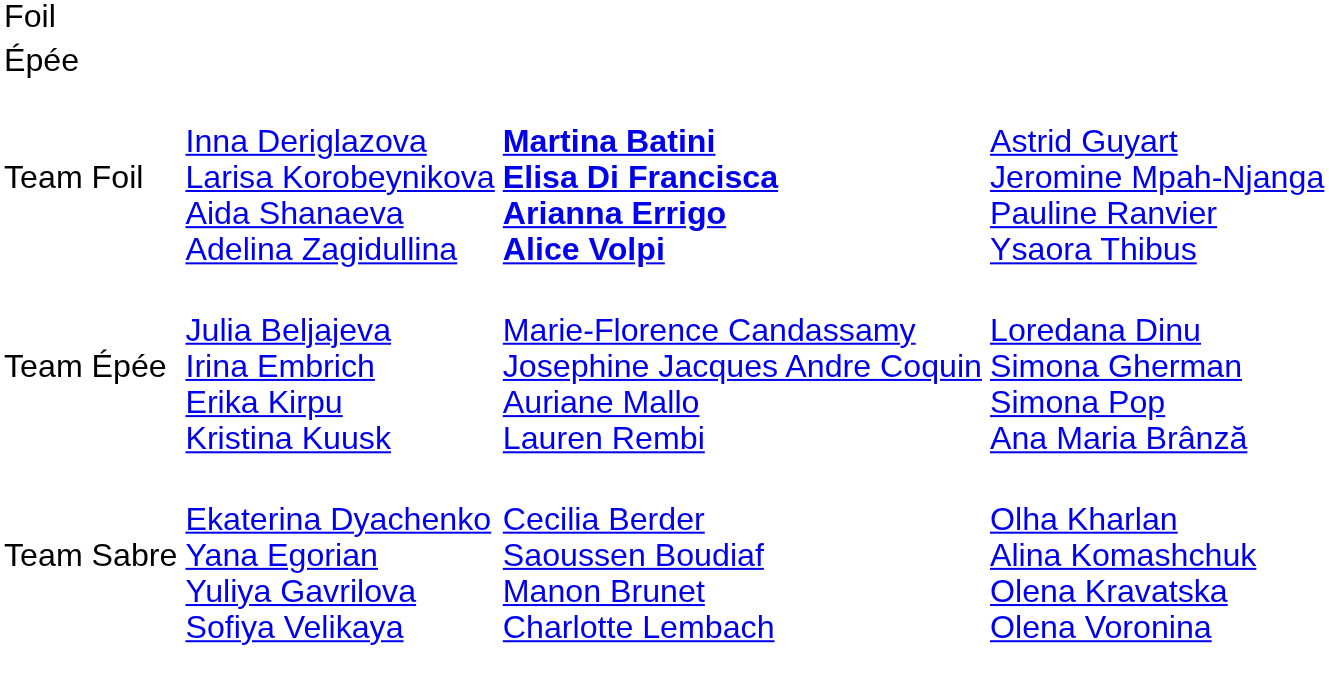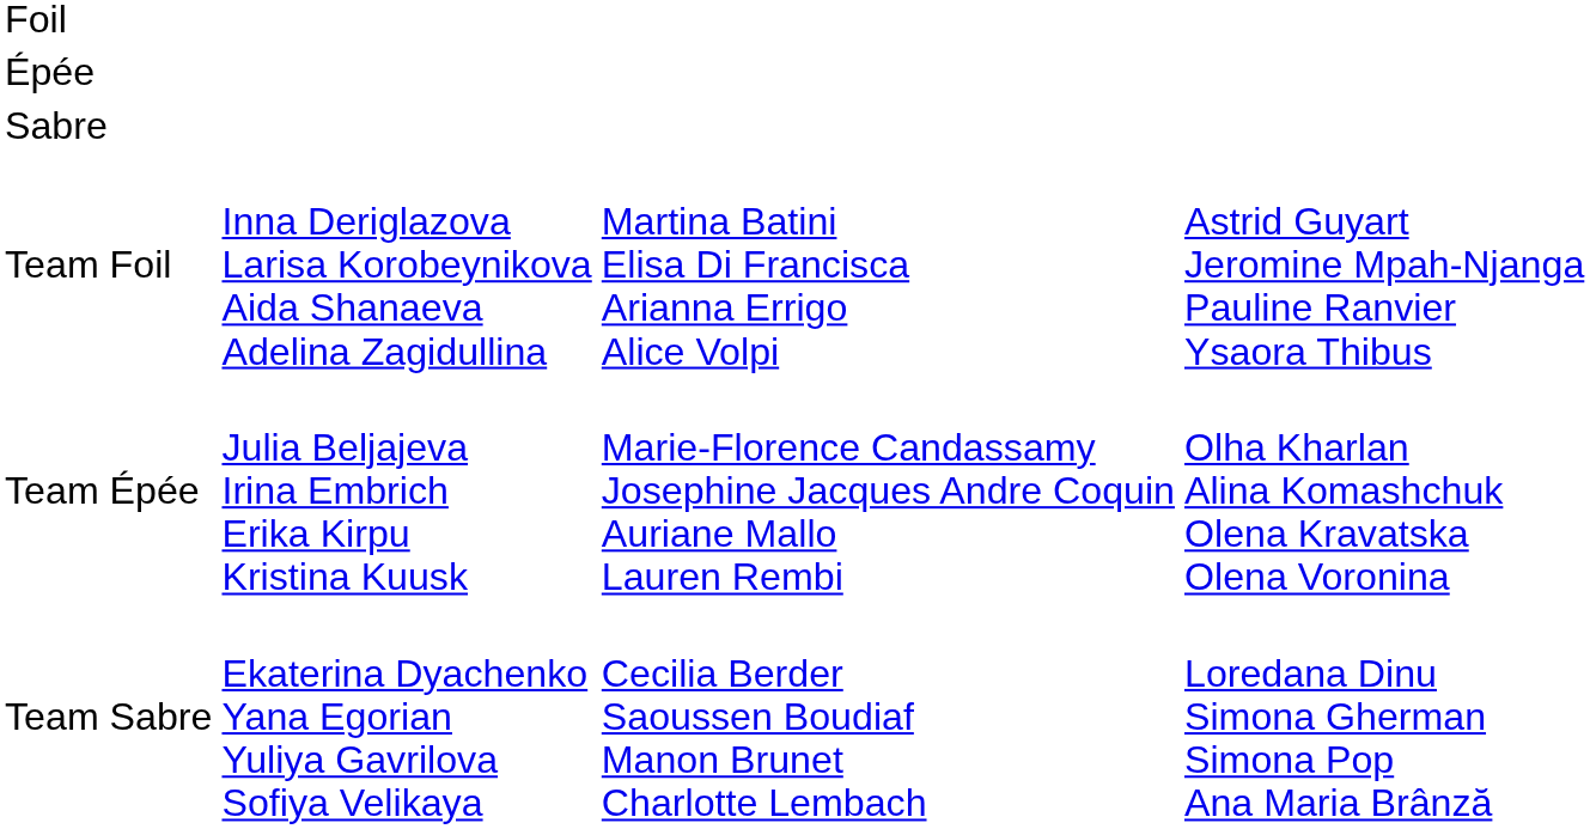+ row: Sabre
Team Foil | column 3: bold -> normal
Team Épée | column 4: Loredana Dinu Simona Gherman Simona Pop Ana Maria Brânză -> Olha Kharlan Alina Komashchuk Olena Kravatska Olena Voronina
Team Sabre | column 4: Olha Kharlan Alina Komashchuk Olena Kravatska Olena Voronina -> Loredana Dinu Simona Gherman Simona Pop Ana Maria Brânză
